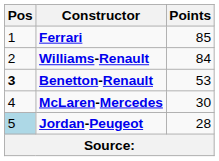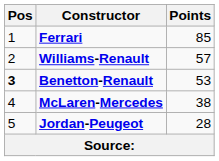Williams-Renault | Points: 84 -> 57
McLaren-Mercedes | Points: 30 -> 38
Jordan-Peugeot | Pos: lightblue background -> no background
